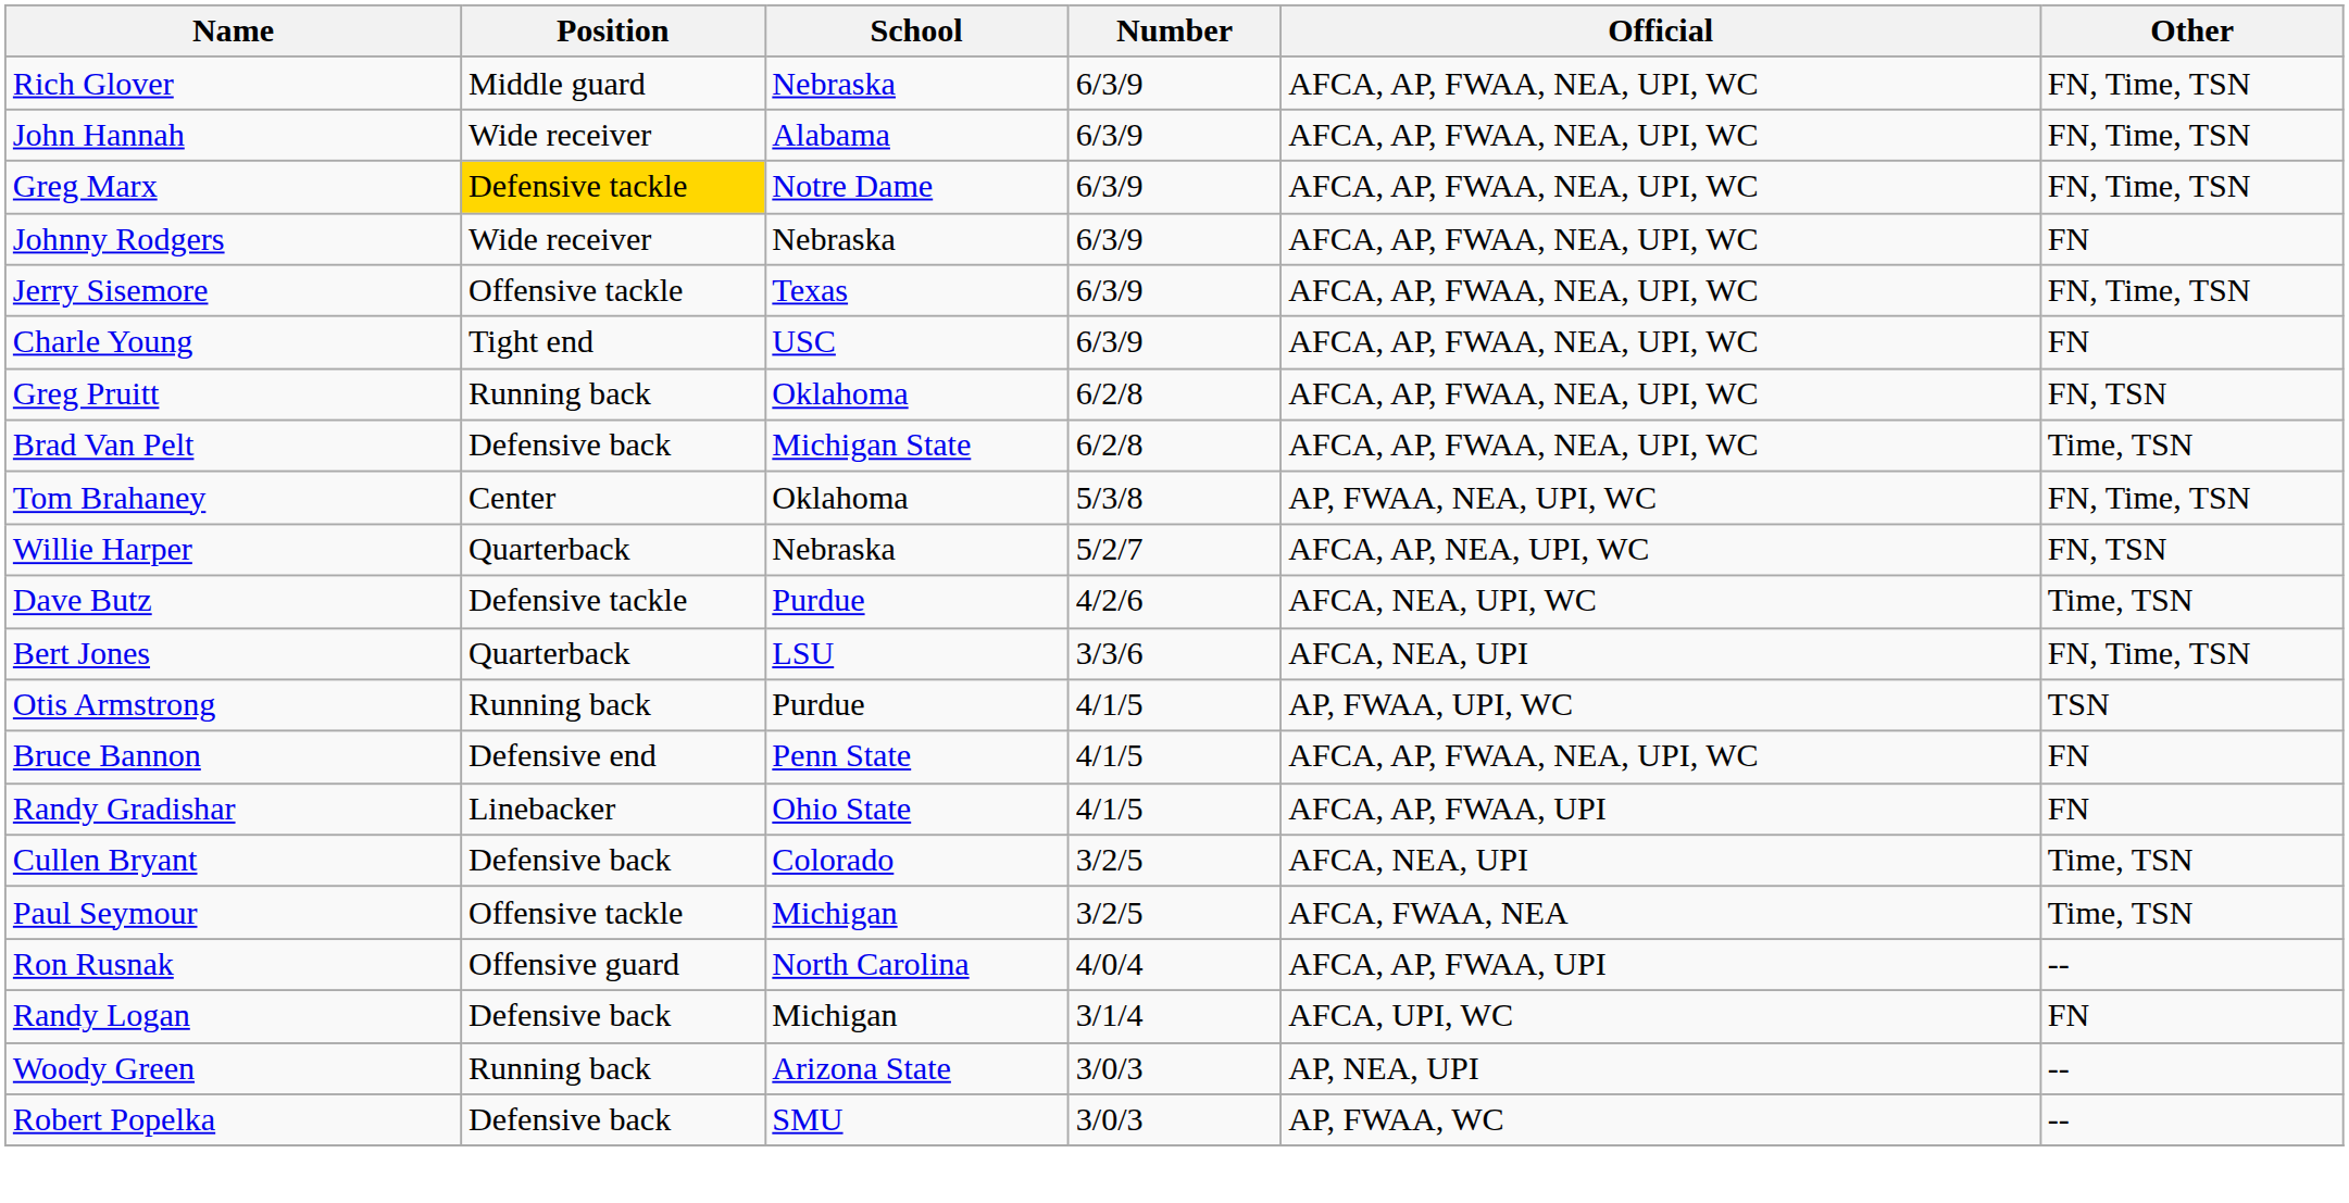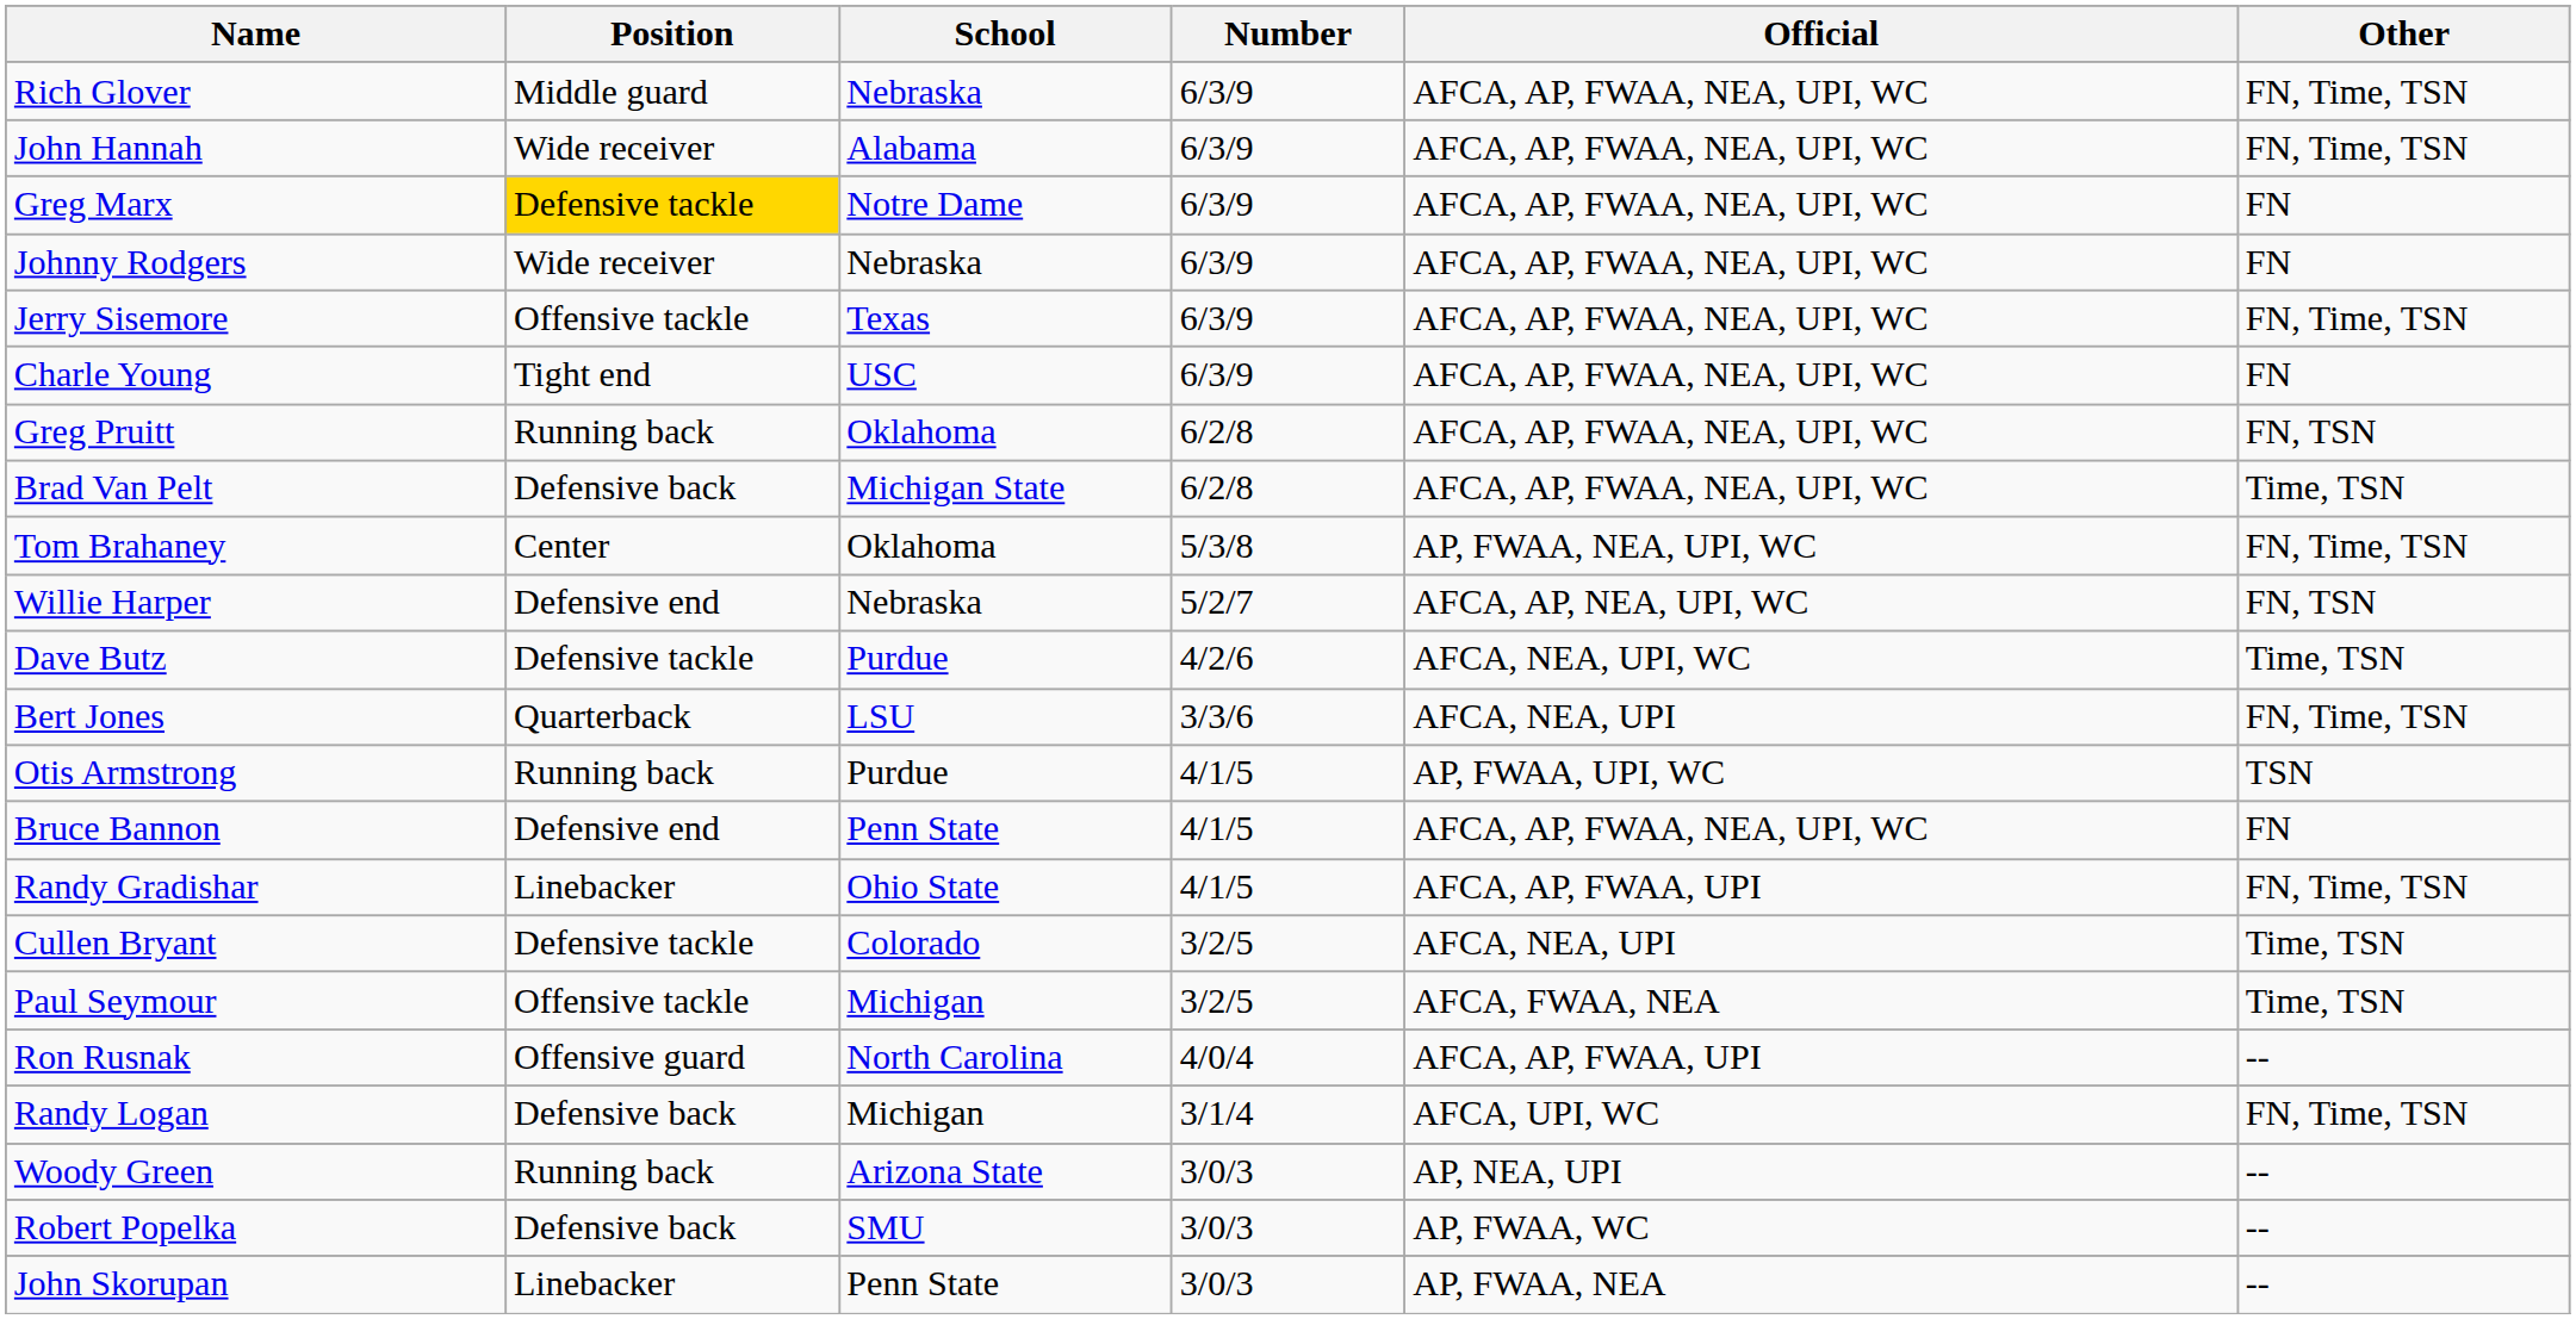Greg Marx | Other: FN, Time, TSN -> FN
Willie Harper | Position: Quarterback -> Defensive end
Randy Gradishar | Other: FN -> FN, Time, TSN
Cullen Bryant | Position: Defensive back -> Defensive tackle
Randy Logan | Other: FN -> FN, Time, TSN
+ row: John Skorupan | Linebacker | Penn State | 3/0/3 | AP, FWAA, NEA | --
